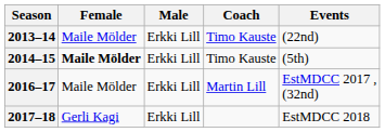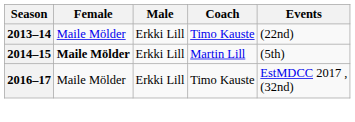2014–15 | Coach: Timo Kauste -> Martin Lill
2016–17 | Coach: Martin Lill -> Timo Kauste
- row: 2017–18 | Gerli Kagi | Erkki Lill | EstMDCC 2018
